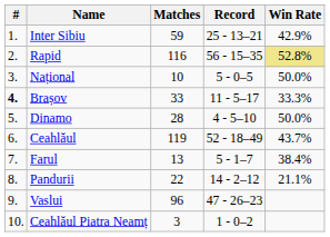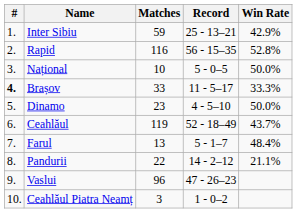Rapid | Win Rate: khaki background -> no background
Dinamo | Matches: 28 -> 23
Farul | Win Rate: 38.4% -> 48.4%
